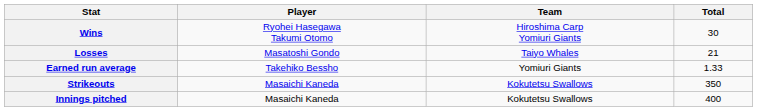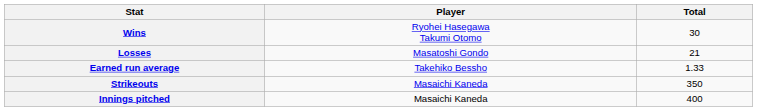- column: Team | Hiroshima Carp Yomiuri Giants | Taiyo Whales | Yomiuri Giants | Kokutetsu Swallows | Kokutetsu Swallows
